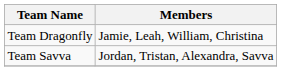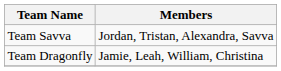rows swapped: Team Savva <-> Team Dragonfly
